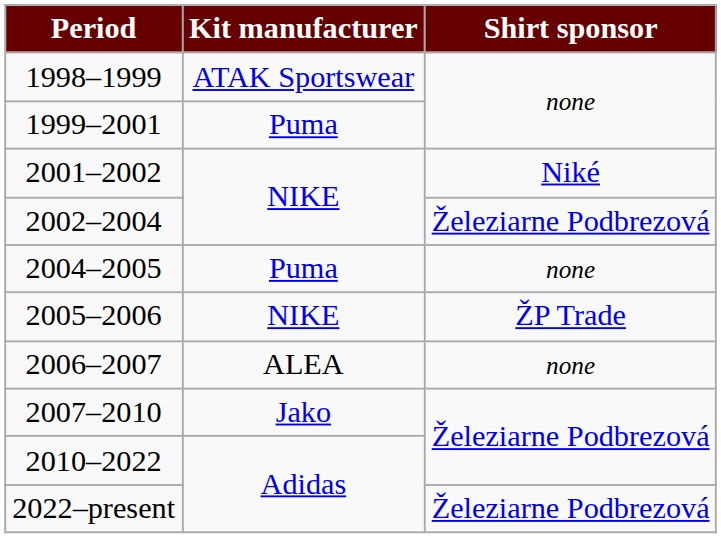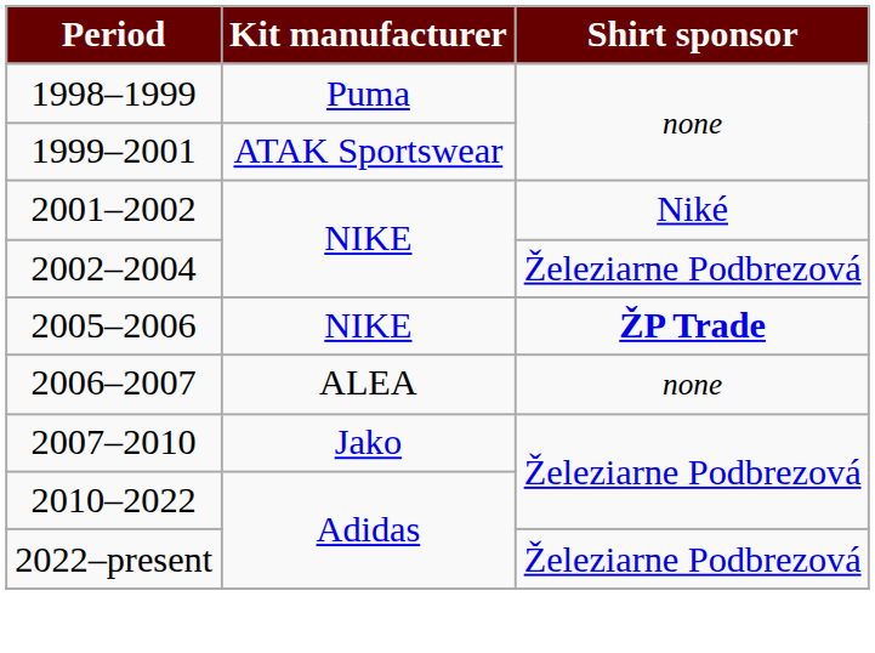1998–1999 | Kit manufacturer: ATAK Sportswear -> Puma
1999–2001 | Kit manufacturer: Puma -> ATAK Sportswear
- row: 2004–2005 | Puma | none
2005–2006 | Shirt sponsor: normal -> bold
